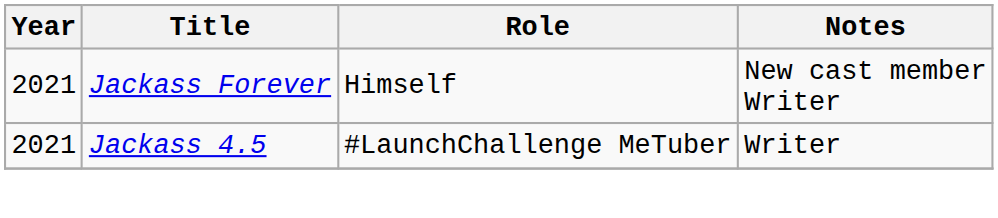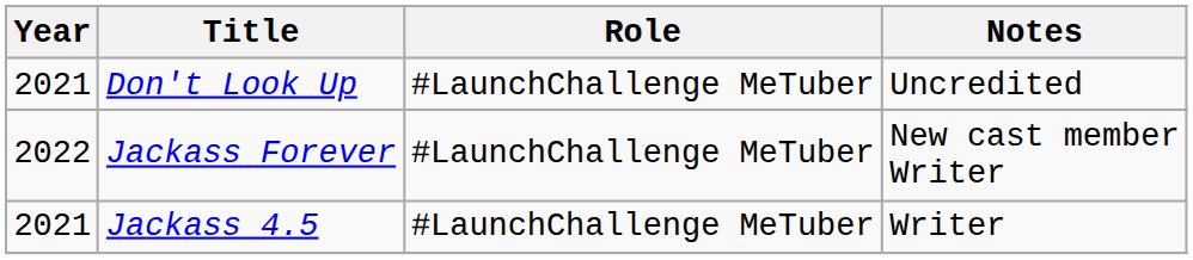+ row: 2021 | Don't Look Up | #LaunchChallenge MeTuber | Uncredited
Jackass Forever | Year: 2021 -> 2022
Jackass Forever | Role: Himself -> #LaunchChallenge MeTuber
